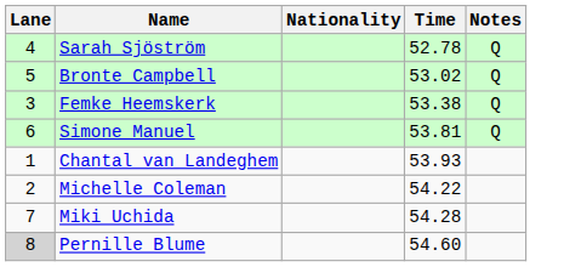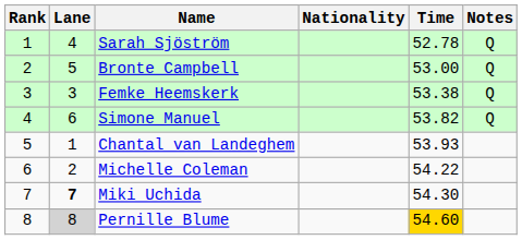+ column: Rank | 1 | 2 | 3 | 4 | 5 | 6 | 7 | 8
Bronte Campbell | Time: 53.02 -> 53.00
Simone Manuel | Time: 53.81 -> 53.82
Miki Uchida | Lane: normal -> bold
Miki Uchida | Time: 54.28 -> 54.30
Pernille Blume | Time: no background -> gold background
